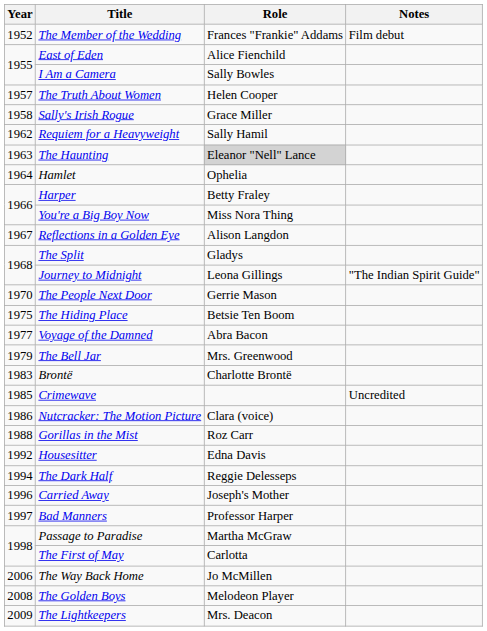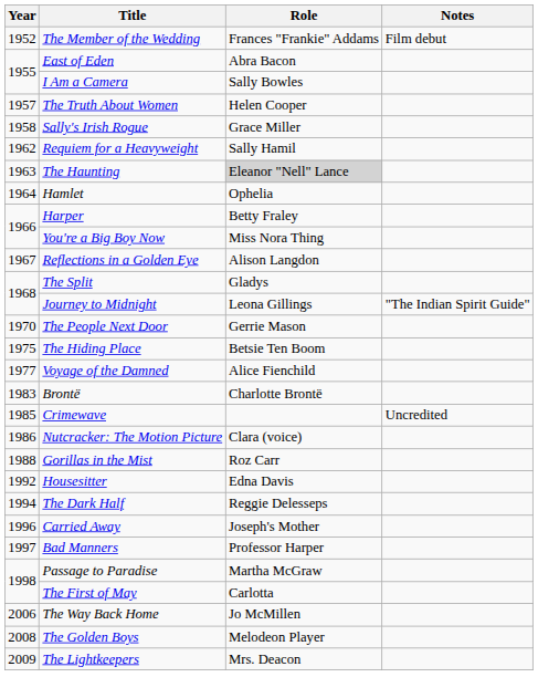East of Eden | Role: Alice Fienchild -> Abra Bacon
Voyage of the Damned | Role: Abra Bacon -> Alice Fienchild
- row: 1979 | The Bell Jar | Mrs. Greenwood
